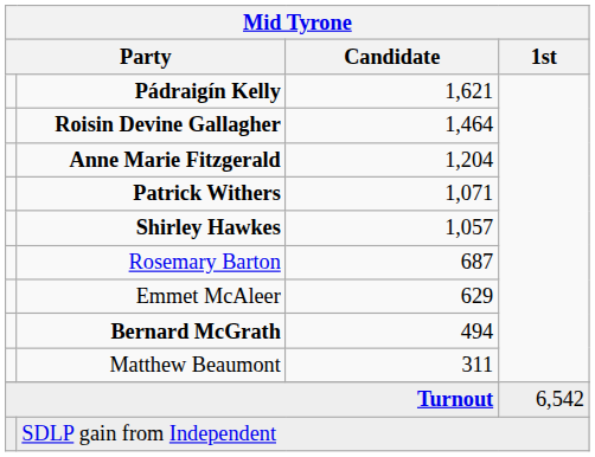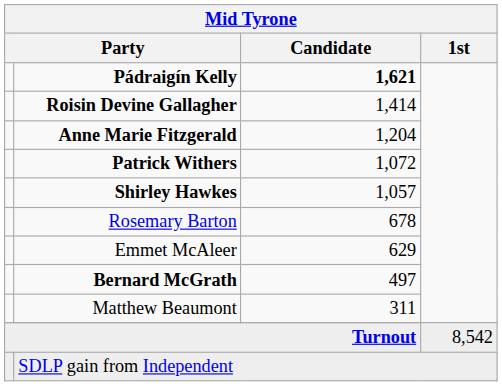Pádraigín Kelly | Mid Tyrone / Candidate: normal -> bold
Roisin Devine Gallagher | Mid Tyrone / Candidate: 1,464 -> 1,414
Patrick Withers | Mid Tyrone / Candidate: 1,071 -> 1,072
Rosemary Barton | Mid Tyrone / Candidate: 687 -> 678
Bernard McGrath | Mid Tyrone / Candidate: 494 -> 497
Turnout | Mid Tyrone / 1st: 6,542 -> 8,542
